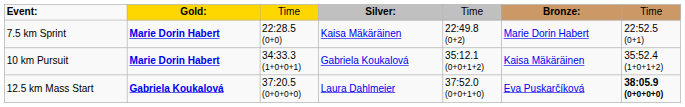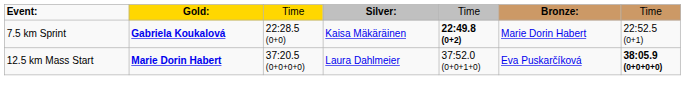7.5 km Sprint | column 2: Marie Dorin Habert -> Gabriela Koukalová
7.5 km Sprint | column 5: normal -> bold
- row: 10 km Pursuit | Marie Dorin Habert | 34:33.3 (1+0+0+1) | Gabriela Koukalová | 35:12.1 (0+0+1+2) | Kaisa Mäkäräinen | 35:52.4 (1+0+1+2)
12.5 km Mass Start | column 2: Gabriela Koukalová -> Marie Dorin Habert
